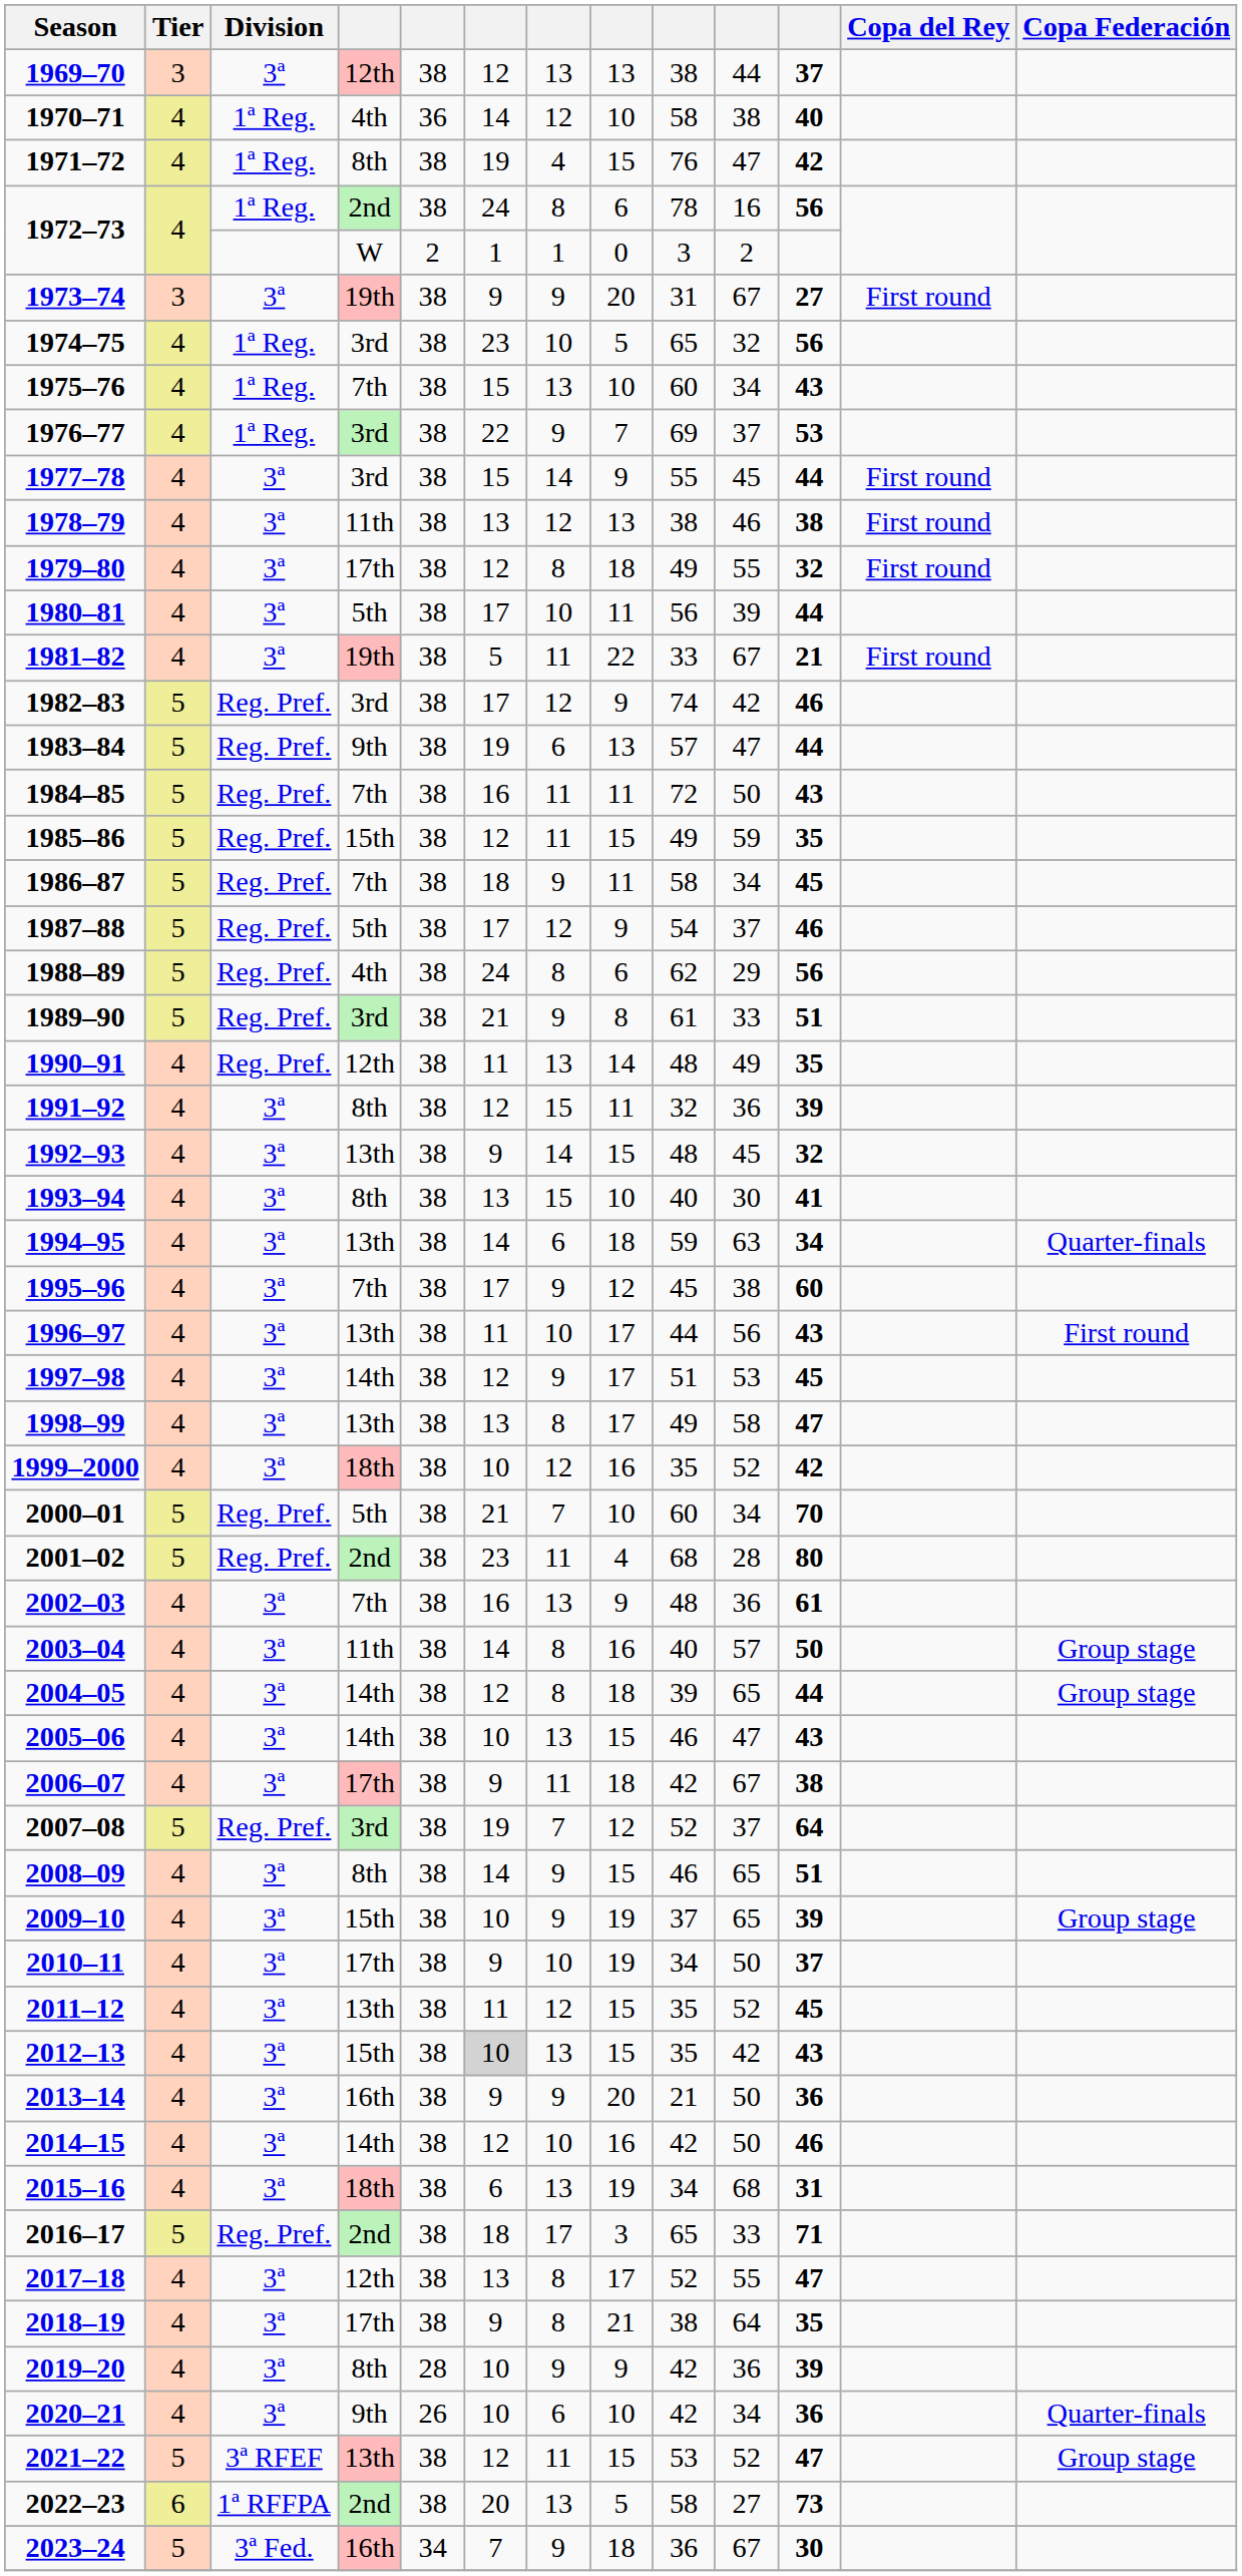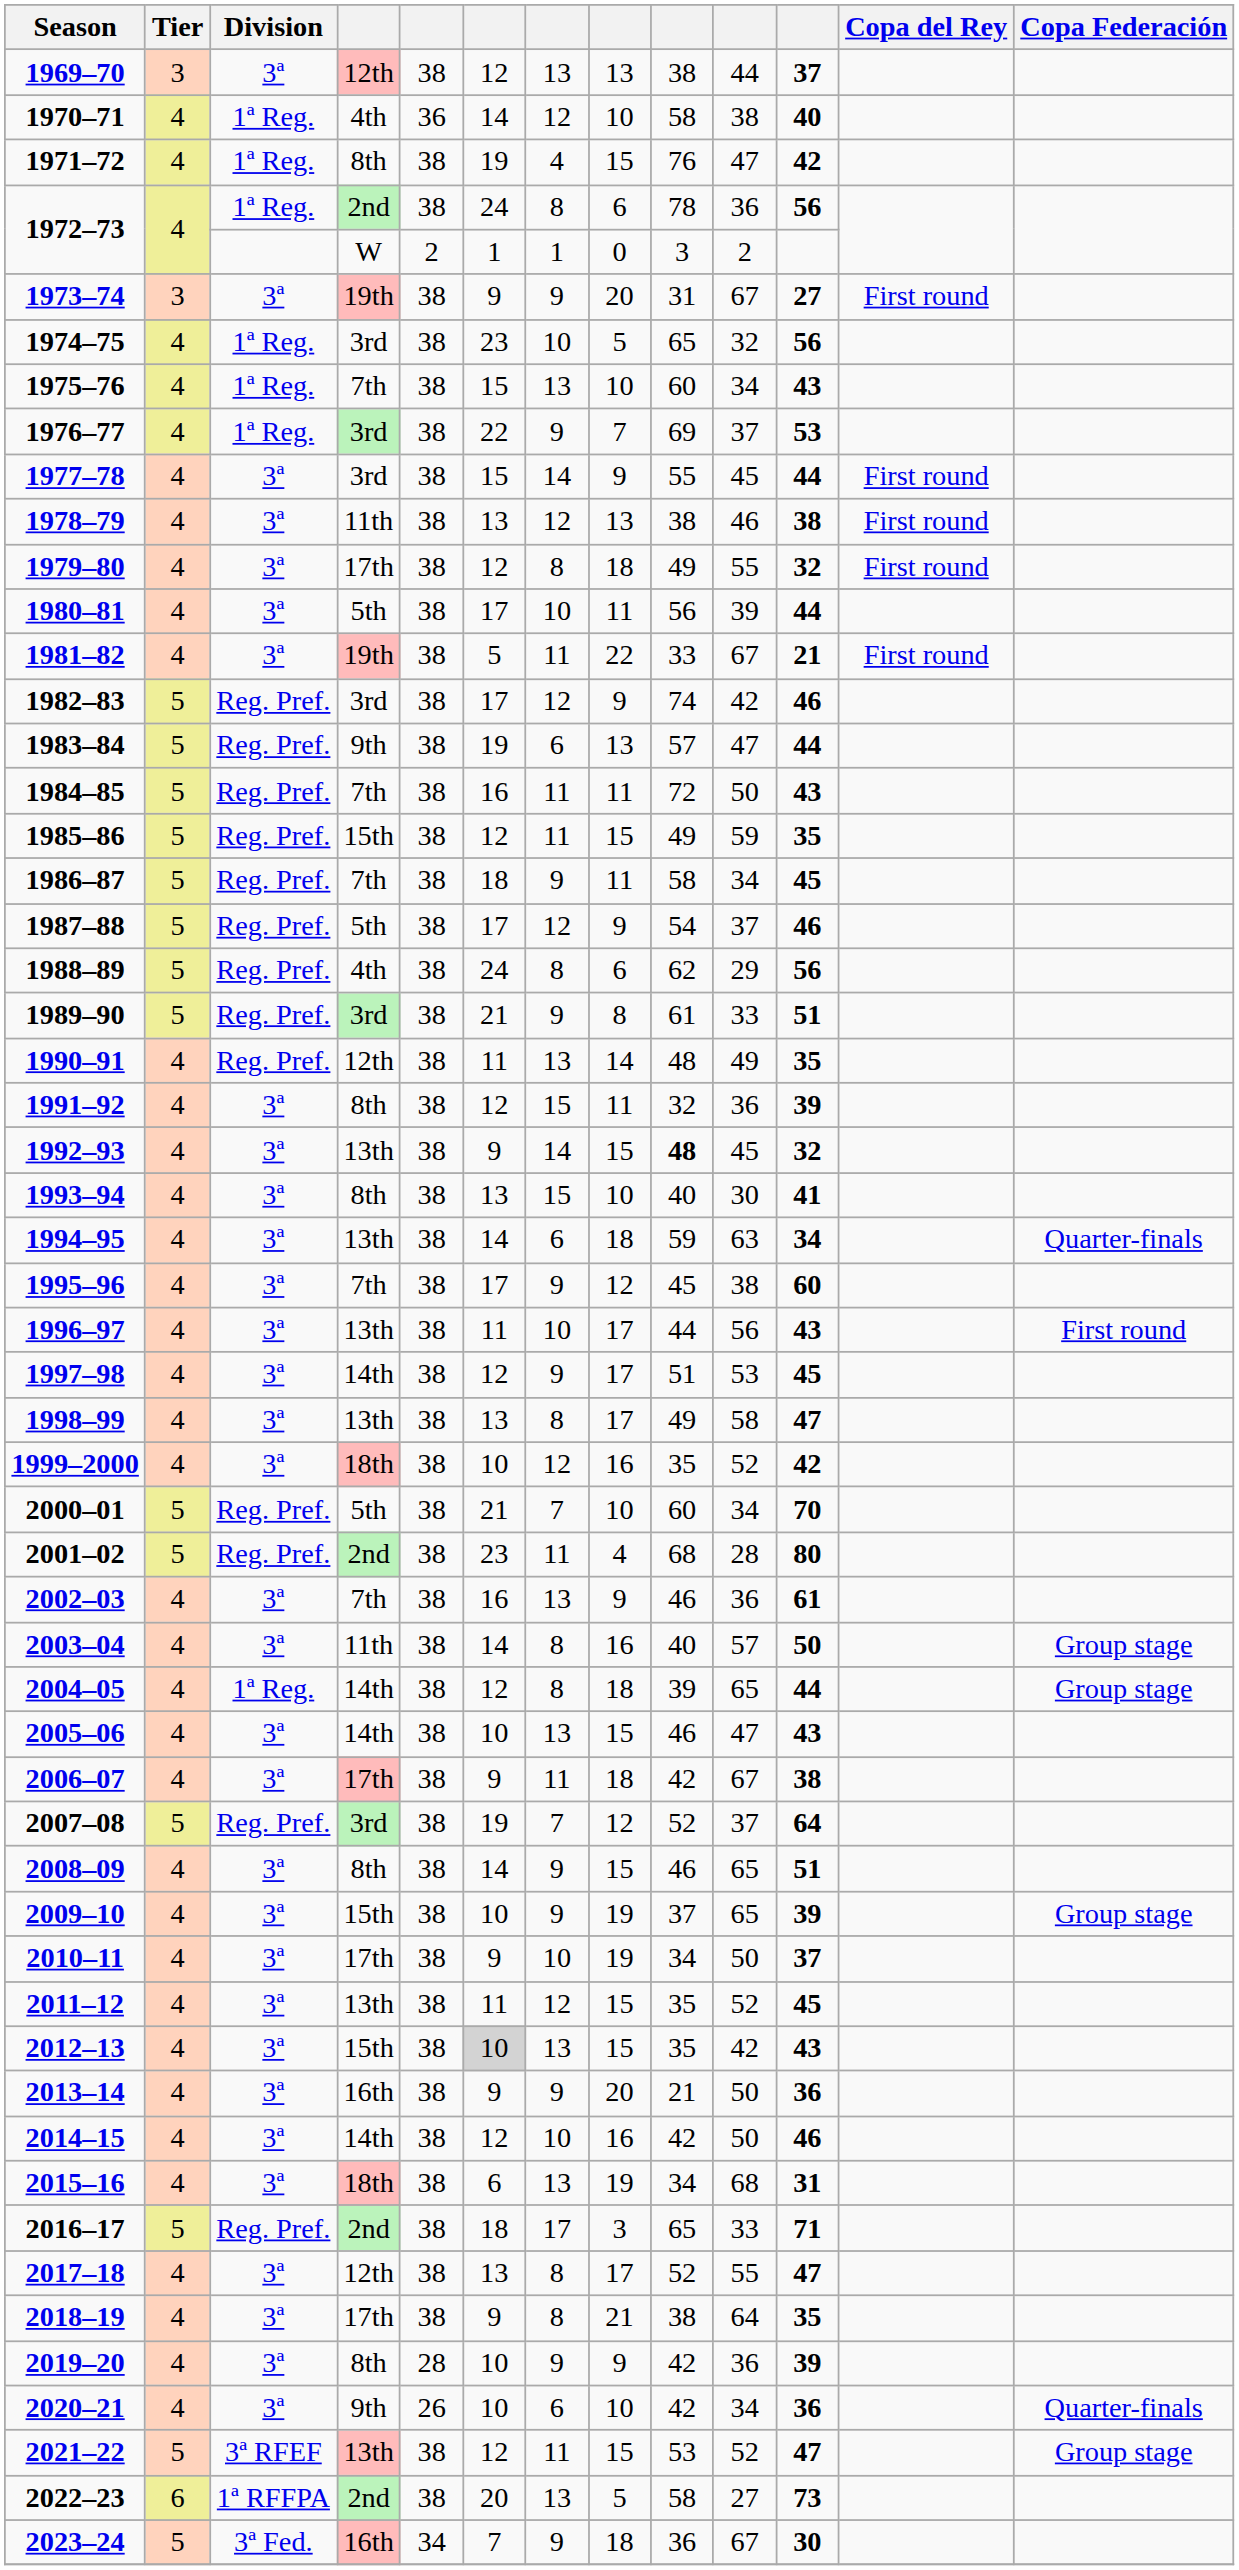1972–73 / 2nd | column 10: 16 -> 36
1992–93 | column 9: normal -> bold
2002–03 | column 9: 48 -> 46
2004–05 | Division: 3ª -> 1ª Reg.
